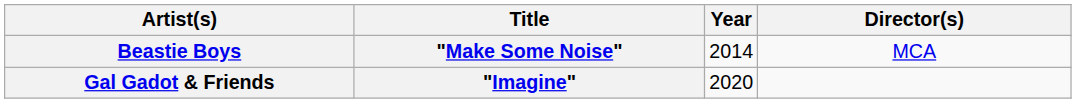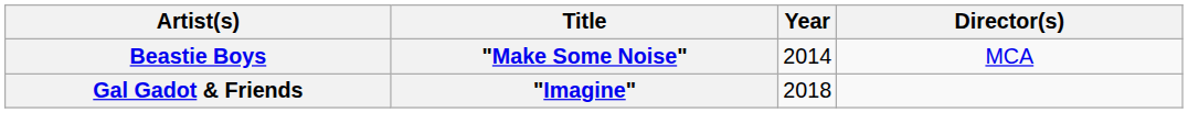Gal Gadot & Friends | Year: 2020 -> 2018
